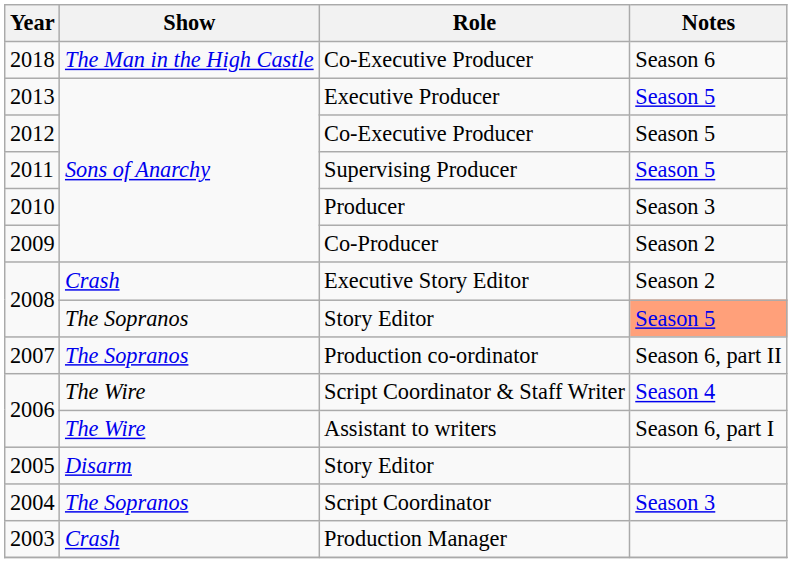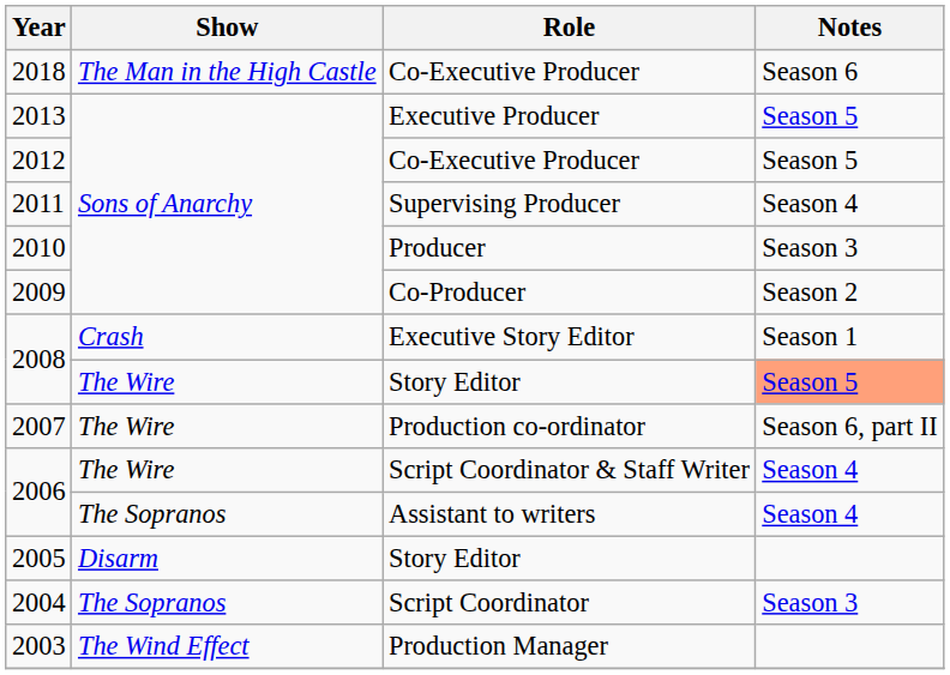2011 | Notes: Season 5 -> Season 4
2008 / Executive Story Editor | Notes: Season 2 -> Season 1
2008 / Story Editor | Show: The Sopranos -> The Wire
2007 | Show: The Sopranos -> The Wire
2006 / Assistant to writers | Show: The Wire -> The Sopranos
2006 / Assistant to writers | Notes: Season 6, part I -> Season 4
2003 | Show: Crash -> The Wind Effect
